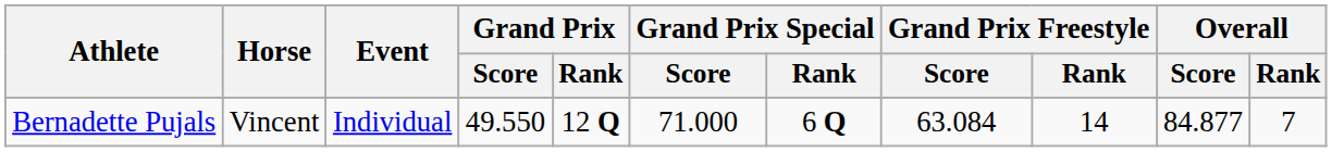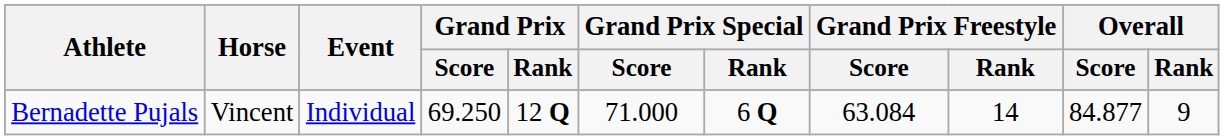Bernadette Pujals | Grand Prix / Score: 49.550 -> 69.250
Bernadette Pujals | Overall / Rank: 7 -> 9
